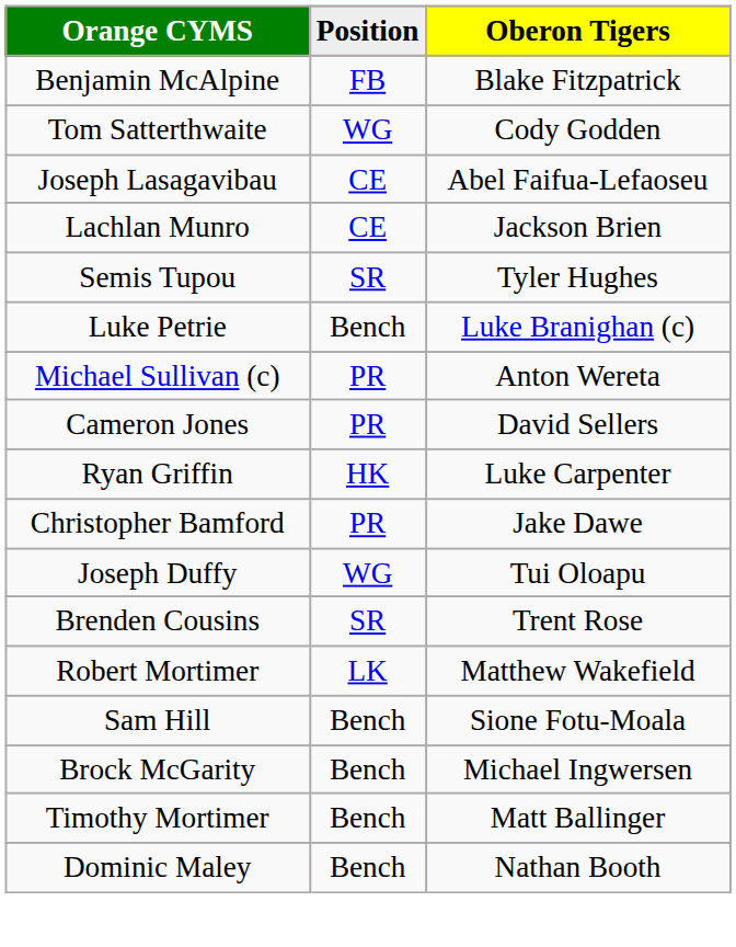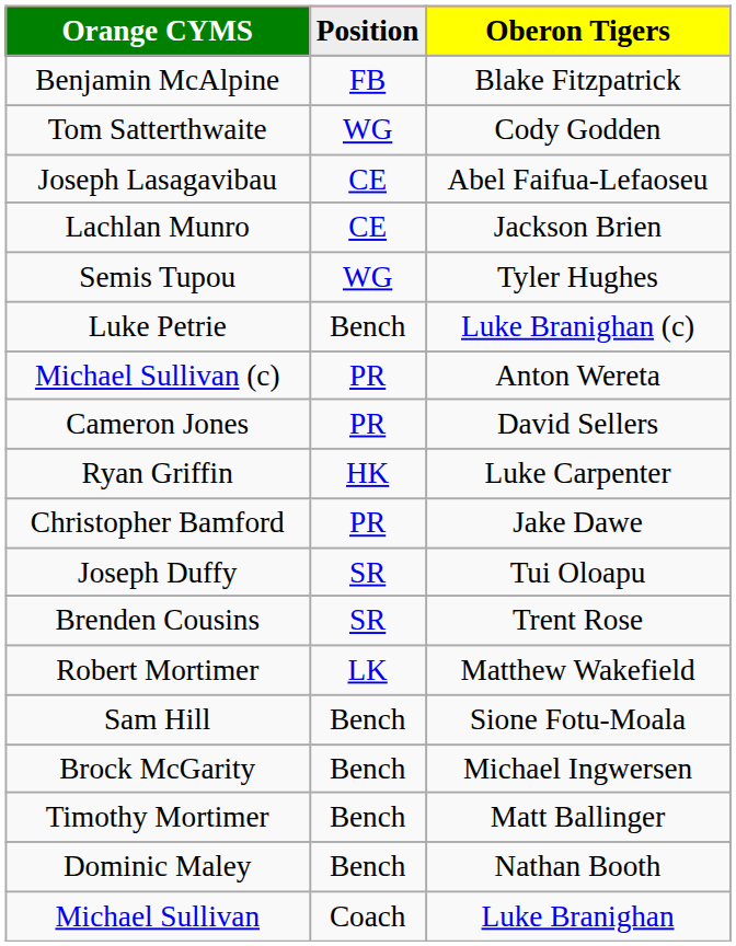Semis Tupou | Position: SR -> WG
Joseph Duffy | Position: WG -> SR
+ row: Michael Sullivan | Coach | Luke Branighan
